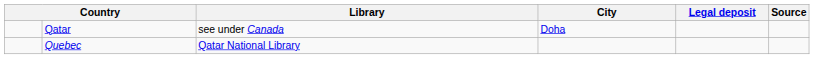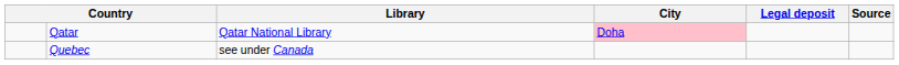Qatar | Library: see under Canada -> Qatar National Library
Qatar | City: no background -> pink background
Quebec | Library: Qatar National Library -> see under Canada
